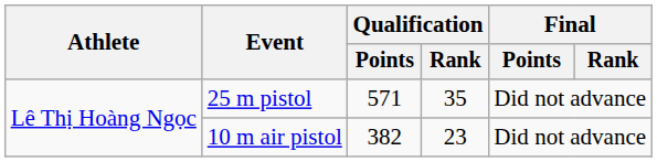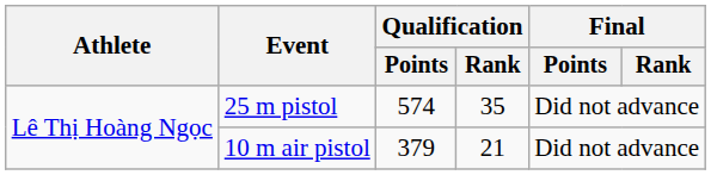25 m pistol | Qualification / Points: 571 -> 574
10 m air pistol | Qualification / Points: 382 -> 379
10 m air pistol | Qualification / Rank: 23 -> 21
